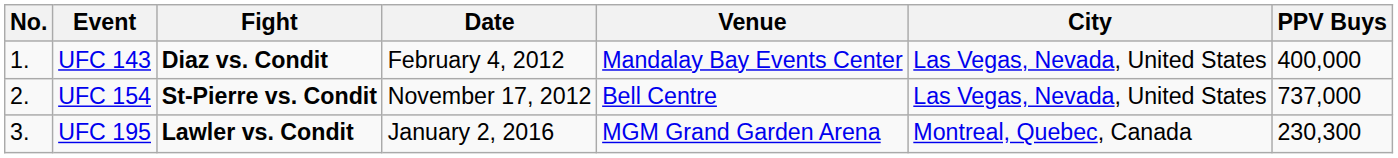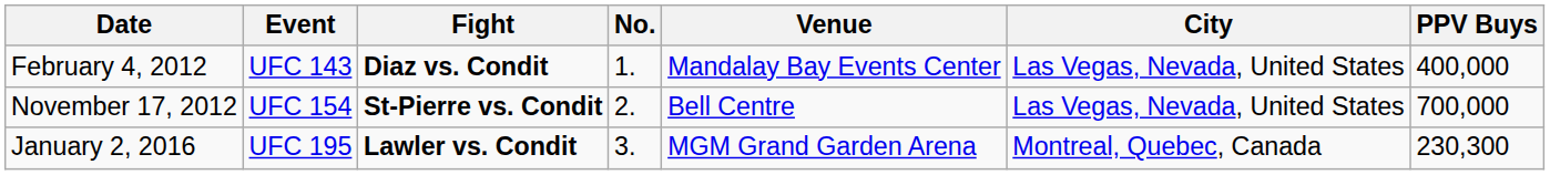columns swapped: No. <-> Date
UFC 154 | PPV Buys: 737,000 -> 700,000
